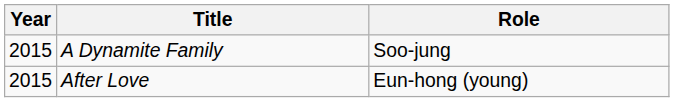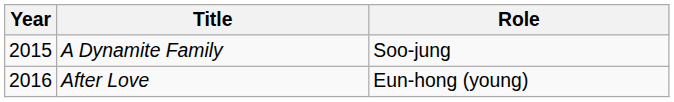After Love | Year: 2015 -> 2016
